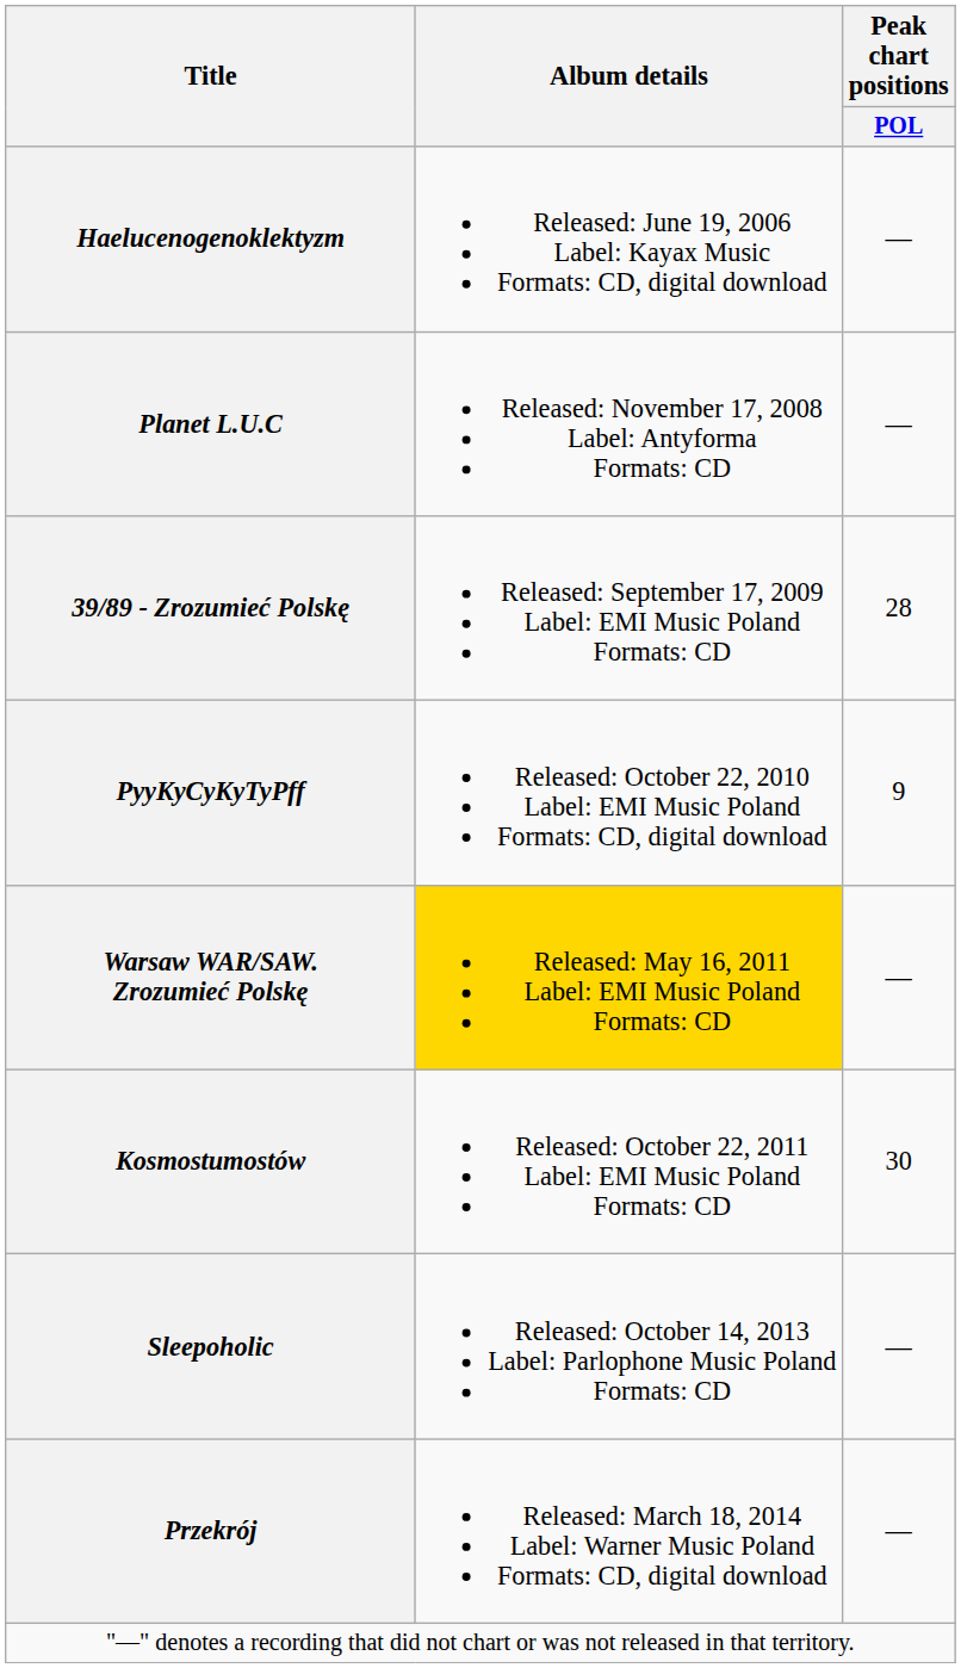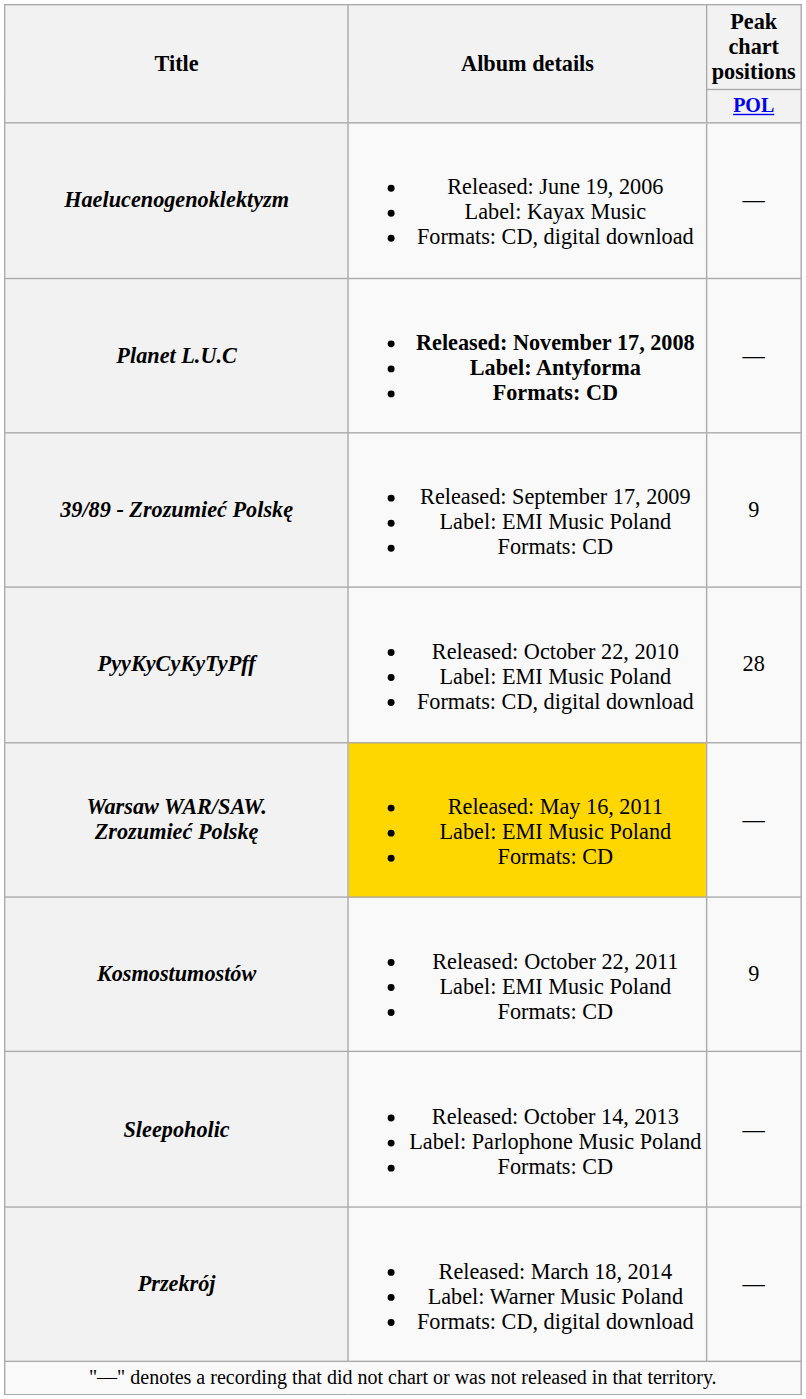Planet L.U.C | Album details: normal -> bold
39/89 - Zrozumieć Polskę | Peak chart positions / POL: 28 -> 9
PyyKyCyKyTyPff | Peak chart positions / POL: 9 -> 28
Kosmostumostów | Peak chart positions / POL: 30 -> 9
